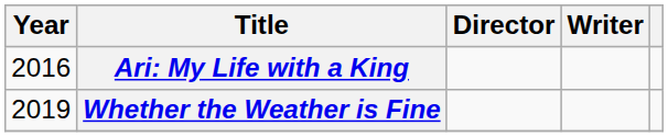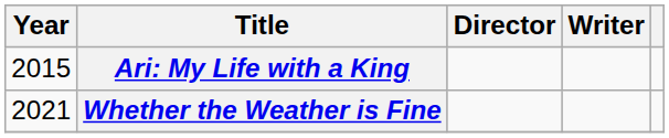Ari: My Life with a King | Year: 2016 -> 2015
Whether the Weather is Fine | Year: 2019 -> 2021
